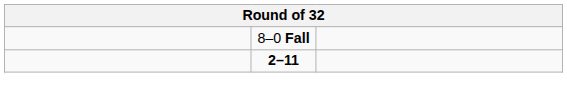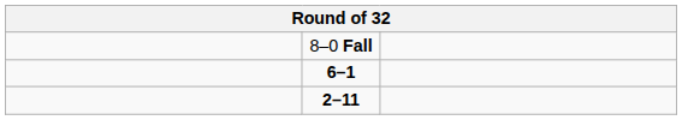+ row: 6–1
